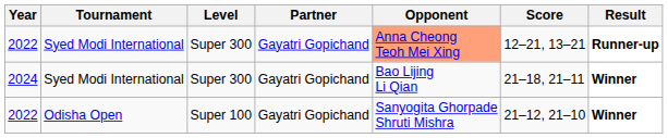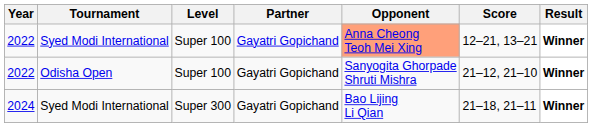2022 / Syed Modi International | Level: Super 300 -> Super 100
2022 / Syed Modi International | Result: Runner-up -> Winner
rows swapped: 2022 / Odisha Open <-> 2024
